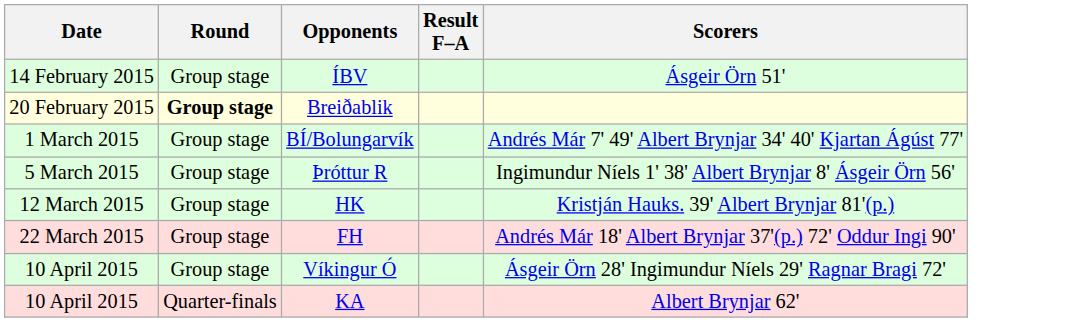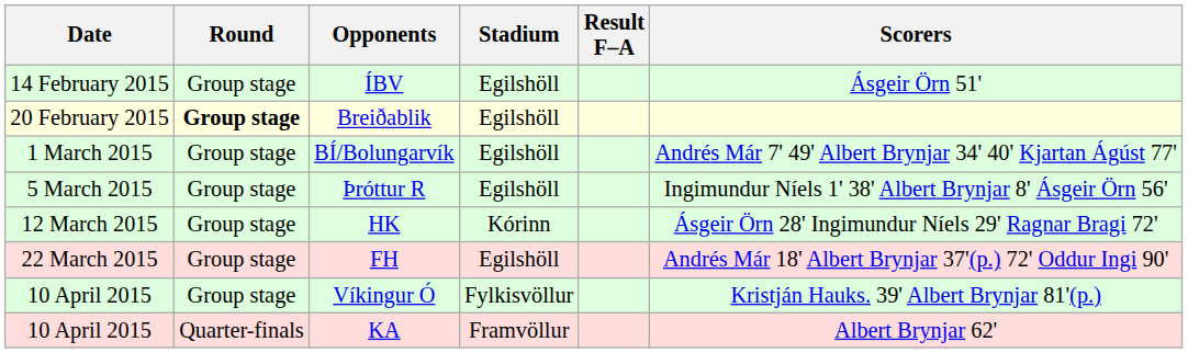+ column: Stadium | Egilshöll | Egilshöll | Egilshöll | Egilshöll | Kórinn | Egilshöll | Fylkisvöllur | Framvöllur
HK | Scorers: Kristján Hauks. 39' Albert Brynjar 81'(p.) -> Ásgeir Örn 28' Ingimundur Níels 29' Ragnar Bragi 72'
Víkingur Ó | Scorers: Ásgeir Örn 28' Ingimundur Níels 29' Ragnar Bragi 72' -> Kristján Hauks. 39' Albert Brynjar 81'(p.)
